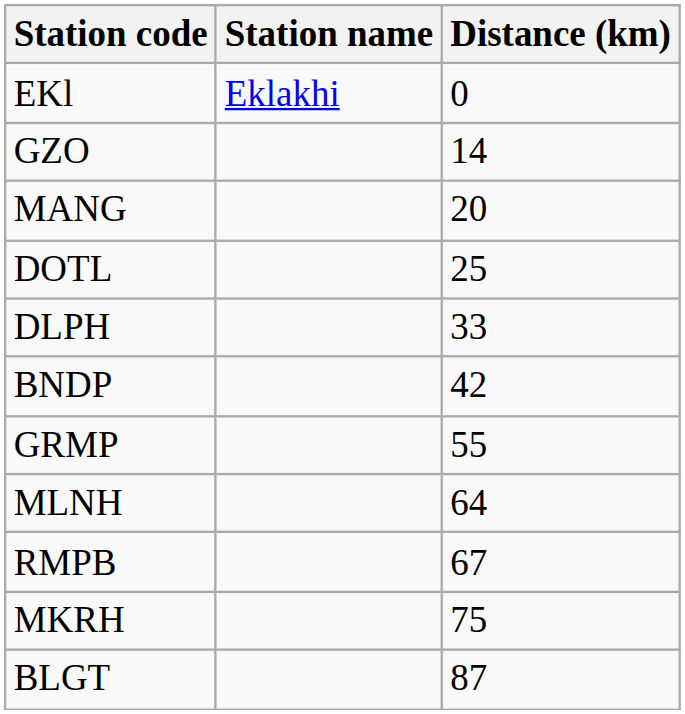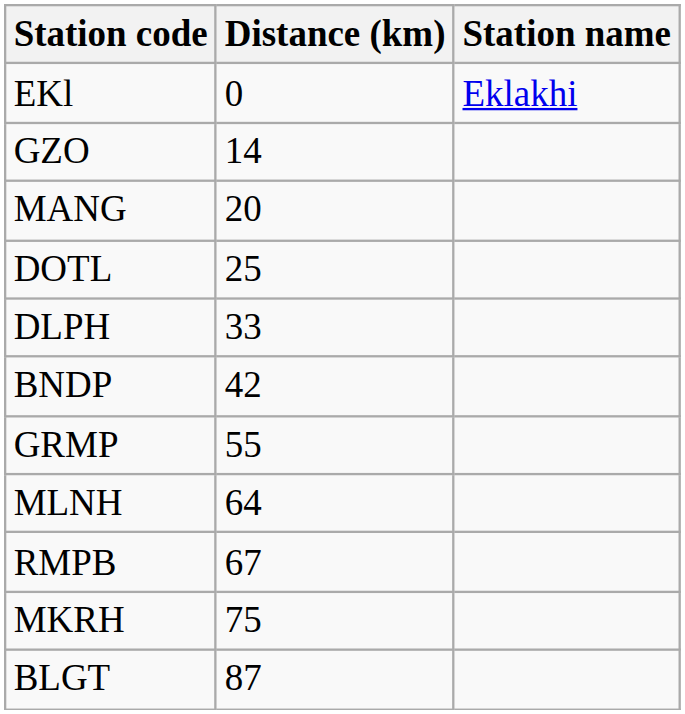columns swapped: Station name <-> Distance (km)
